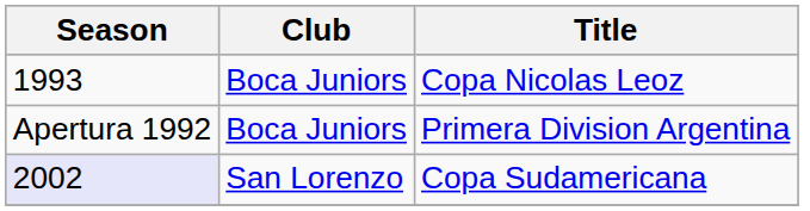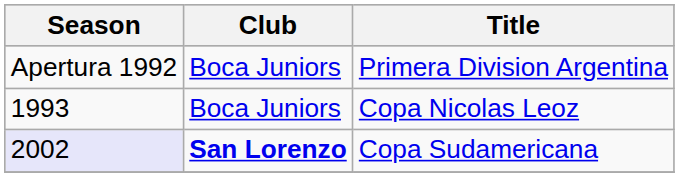rows swapped: Primera Division Argentina <-> Copa Nicolas Leoz
Copa Sudamericana | Club: normal -> bold
